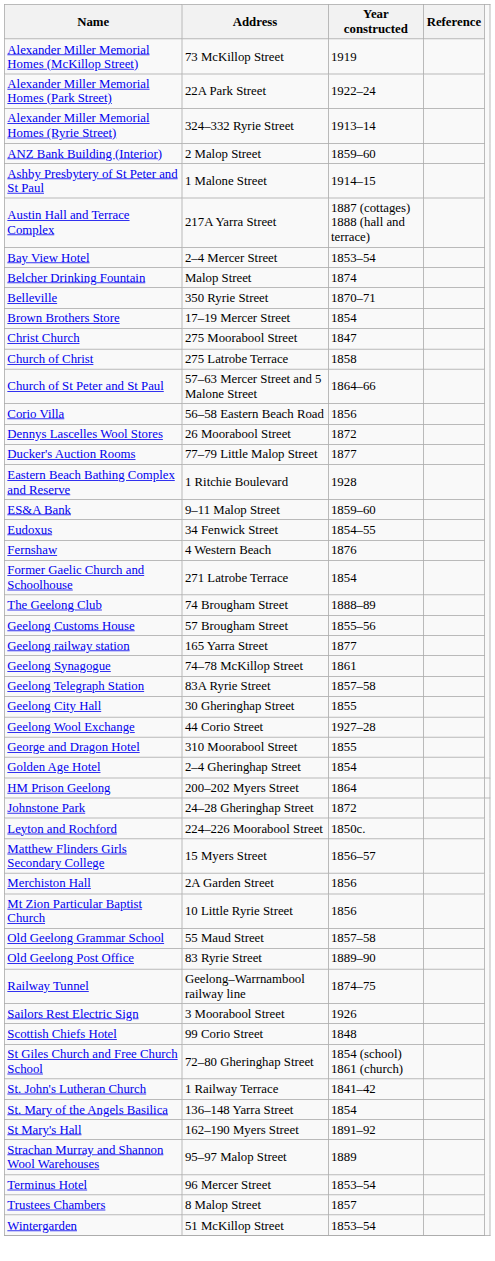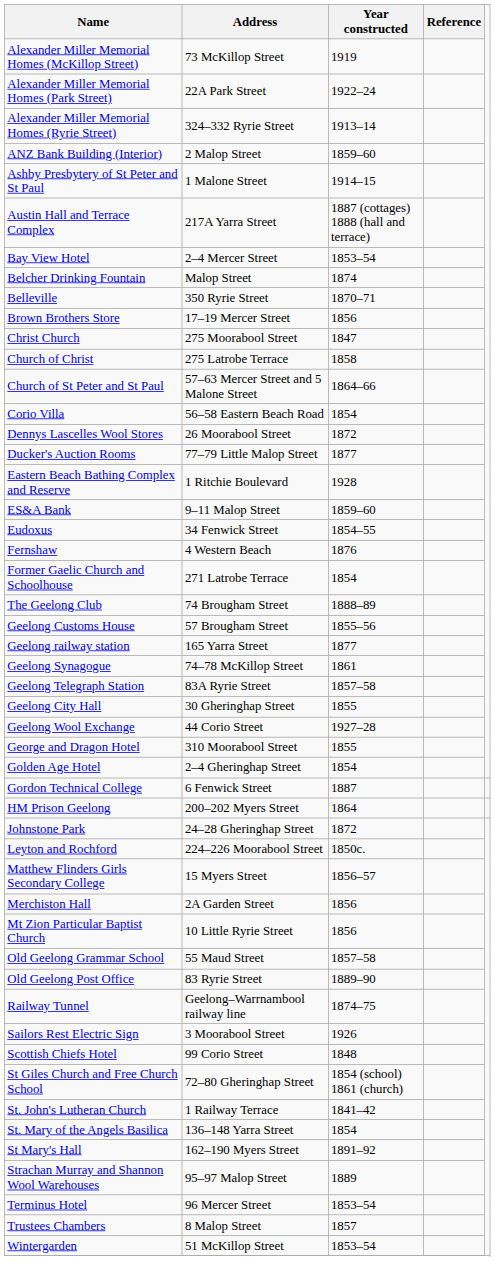Brown Brothers Store | Year constructed: 1854 -> 1856
Corio Villa | Year constructed: 1856 -> 1854
+ row: Gordon Technical College | 6 Fenwick Street | 1887
